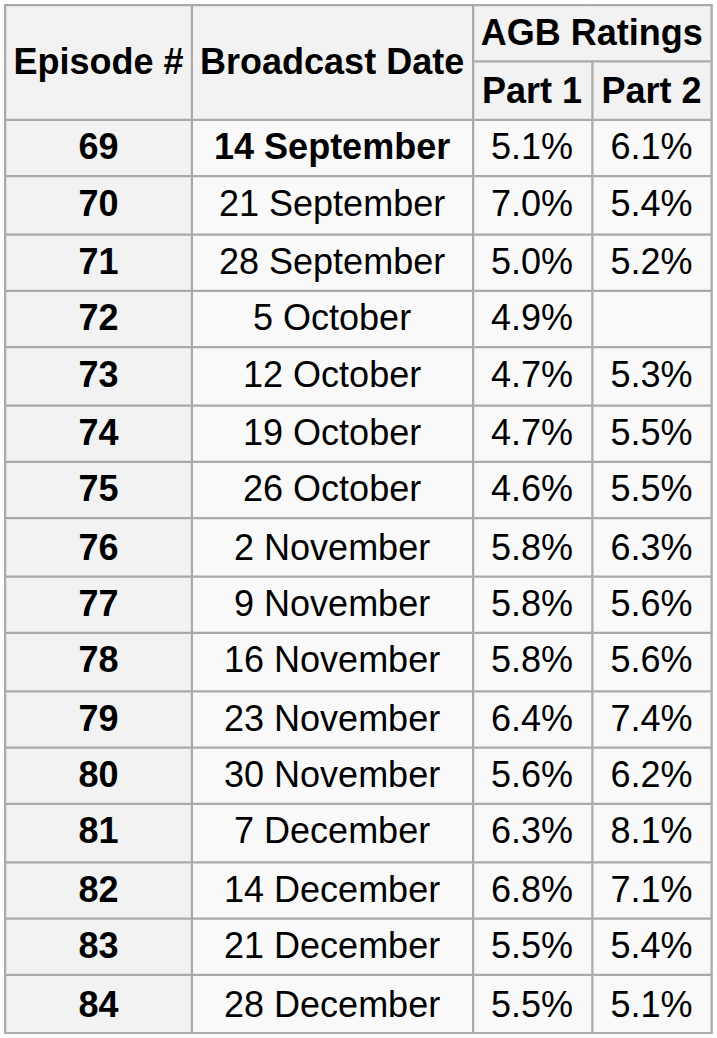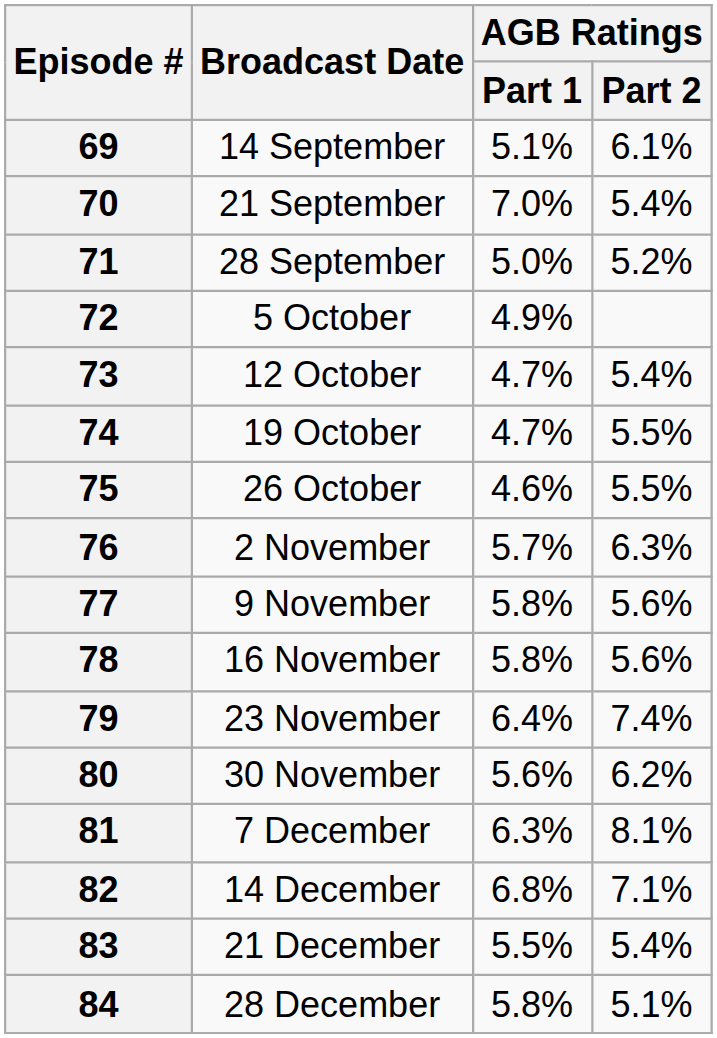69 | Broadcast Date: bold -> normal
73 | AGB Ratings / Part 2: 5.3% -> 5.4%
76 | AGB Ratings / Part 1: 5.8% -> 5.7%
84 | AGB Ratings / Part 1: 5.5% -> 5.8%
